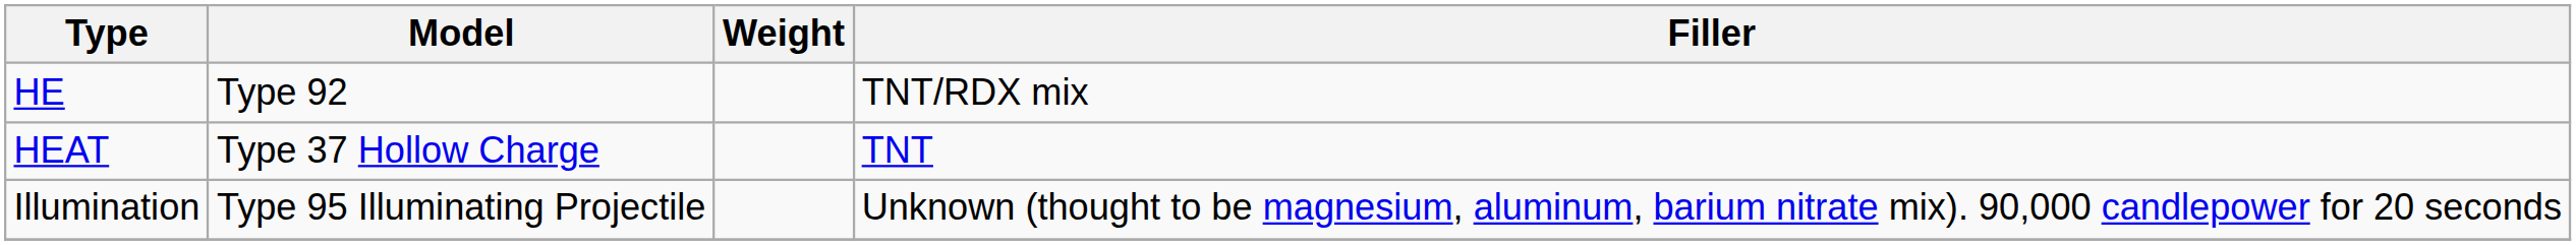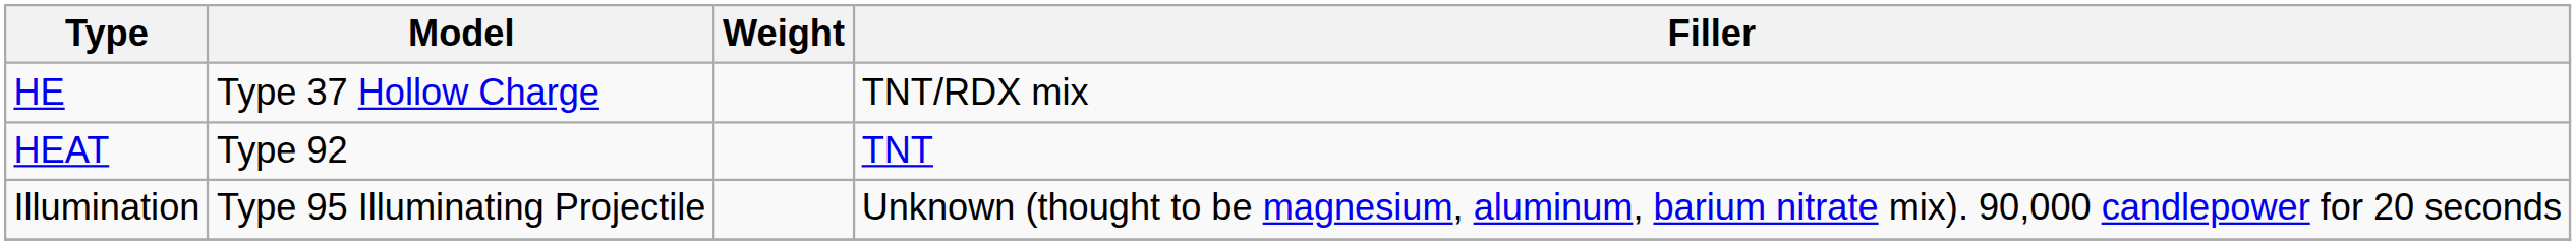HE | Model: Type 92 -> Type 37 Hollow Charge
HEAT | Model: Type 37 Hollow Charge -> Type 92
